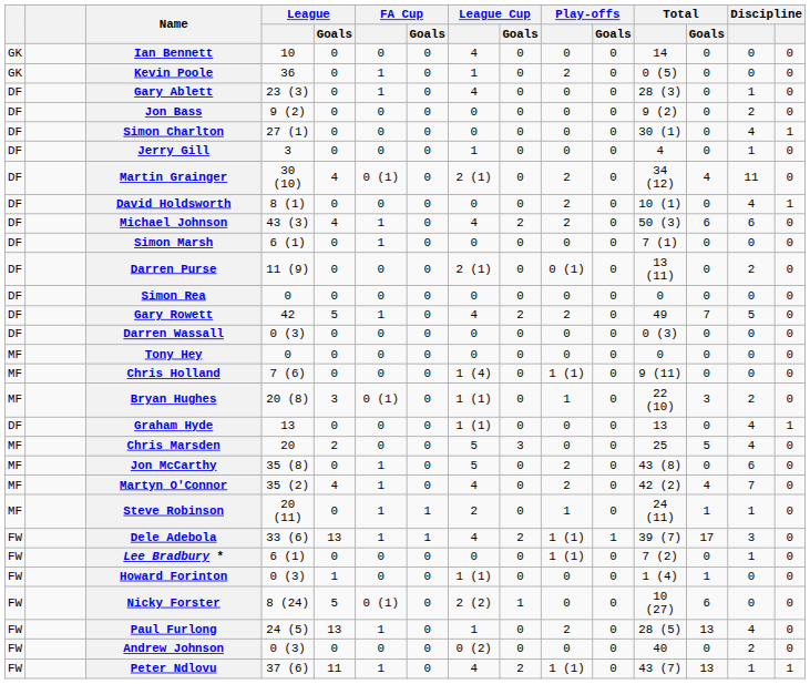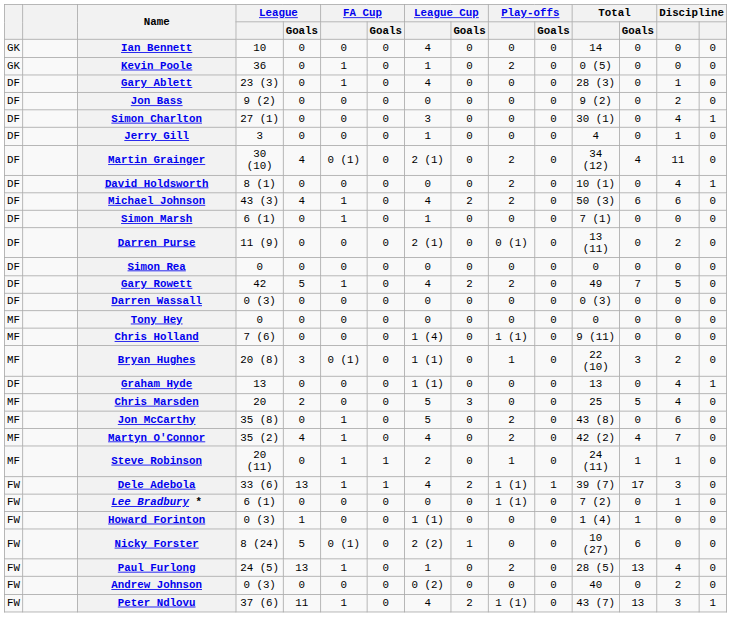Simon Charlton | League Cup: 0 -> 3
Simon Marsh | League Cup: 0 -> 1
Peter Ndlovu | column 14: 1 -> 3
